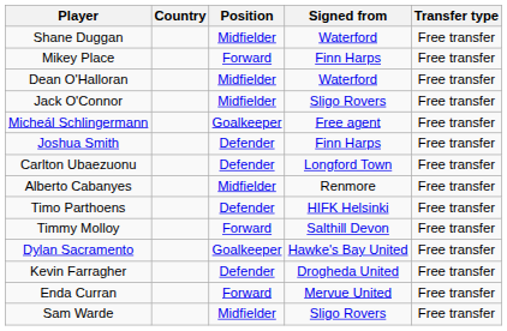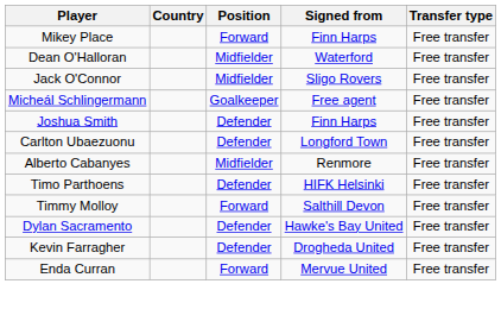- row: Shane Duggan | Midfielder | Waterford | Free transfer
Dylan Sacramento | Position: Goalkeeper -> Defender
- row: Sam Warde | Midfielder | Sligo Rovers | Free transfer
